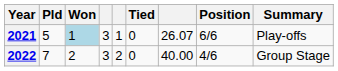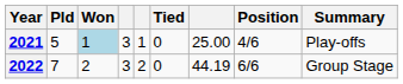2021 | column 7: 26.07 -> 25.00
2021 | Position: 6/6 -> 4/6
2022 | column 7: 40.00 -> 44.19
2022 | Position: 4/6 -> 6/6
